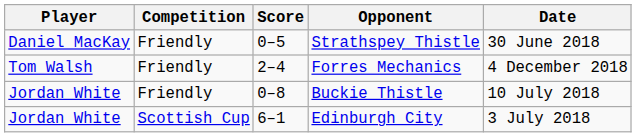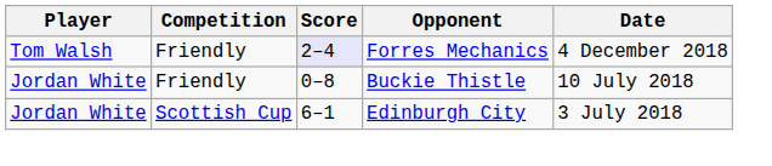- row: Daniel MacKay | Friendly | 0–5 | Strathspey Thistle | 30 June 2018
Forres Mechanics | Score: no background -> lavender background
